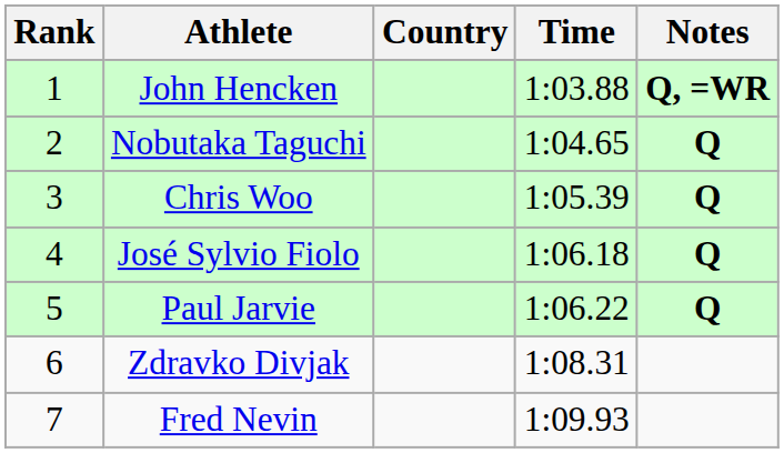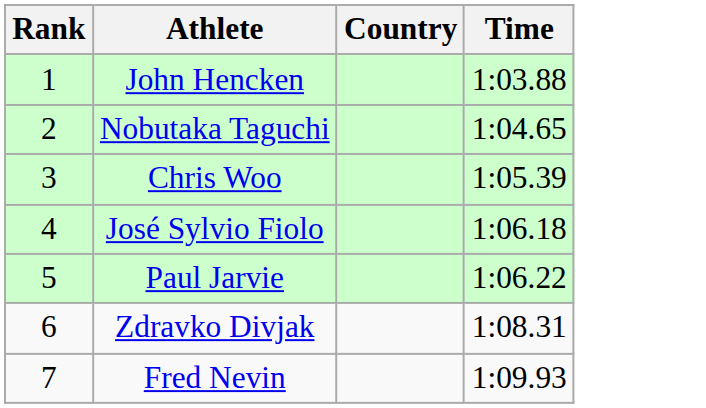- column: Notes | Q, =WR | Q | Q | Q | Q
